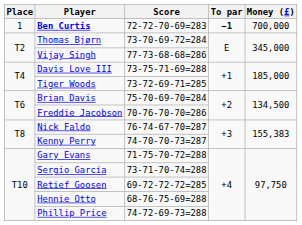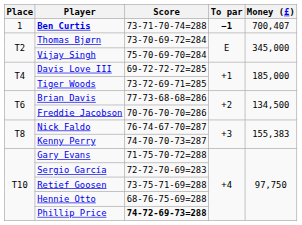Ben Curtis | Score: 72-72-70-69=283 -> 73-71-70-74=288
Ben Curtis | Money (£): 700,000 -> 700,407
Vijay Singh | Score: 77-73-68-68=286 -> 75-70-69-70=284
Davis Love III | Score: 73-75-71-69=288 -> 69-72-72-72=285
Brian Davis | Score: 75-70-69-70=284 -> 77-73-68-68=286
Sergio García | Score: 73-71-70-74=288 -> 72-72-70-69=283
Retief Goosen | Score: 69-72-72-72=285 -> 73-75-71-69=288
Phillip Price | Score: normal -> bold
